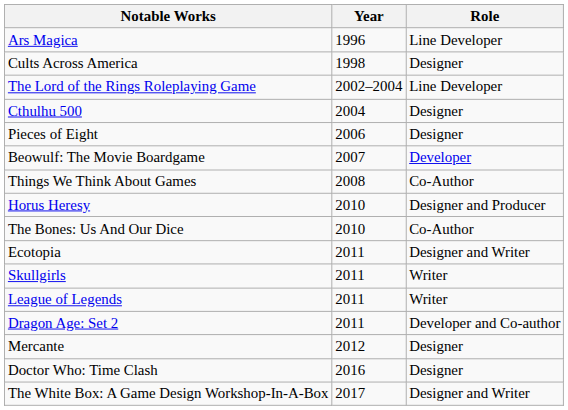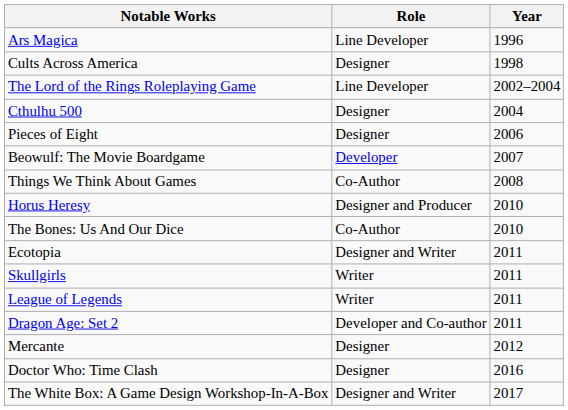columns swapped: Role <-> Year
